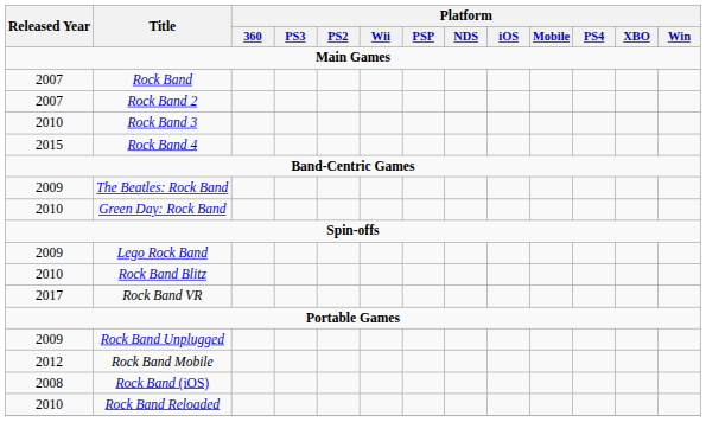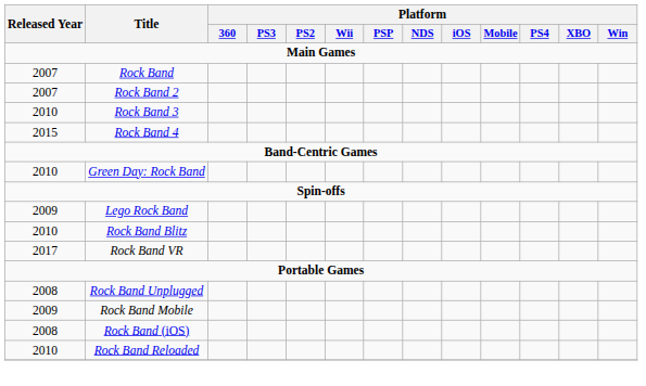- row: 2009 | The Beatles: Rock Band
Rock Band Unplugged | Released Year: 2009 -> 2008
Rock Band Mobile | Released Year: 2012 -> 2009
